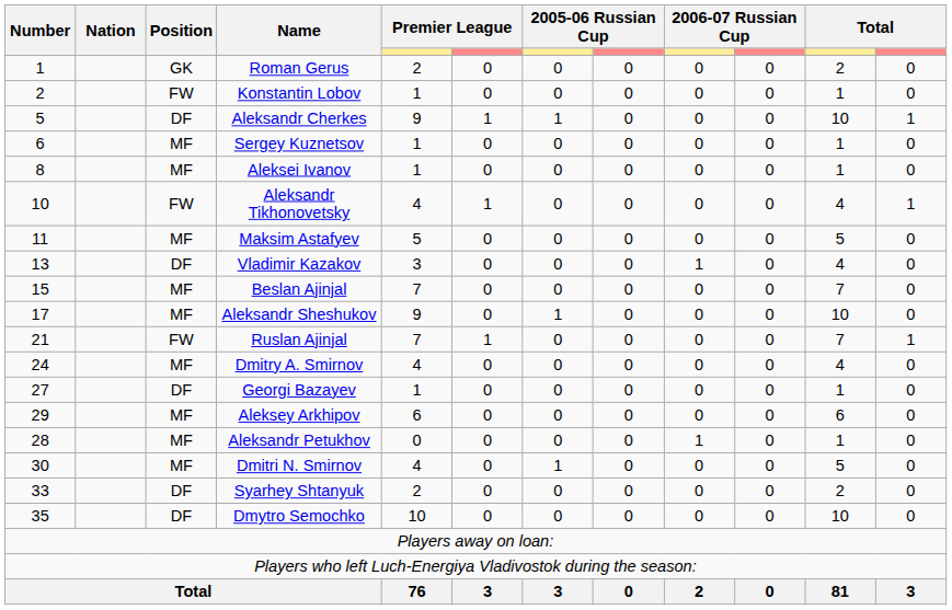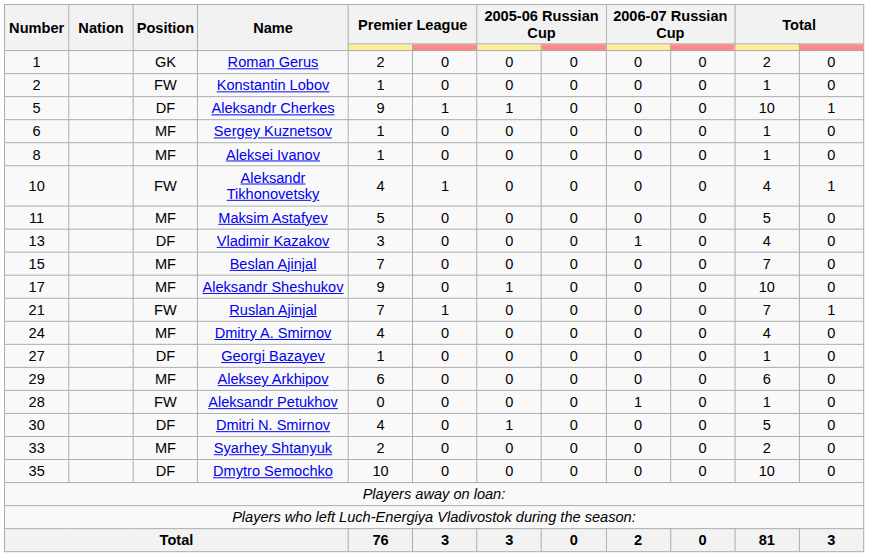Aleksandr Petukhov | Position: MF -> FW
Dmitri N. Smirnov | Position: MF -> DF
Syarhey Shtanyuk | Position: DF -> MF
